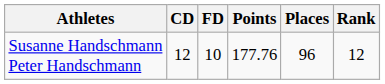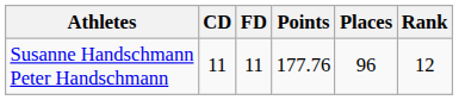Susanne Handschmann Peter Handschmann | CD: 12 -> 11
Susanne Handschmann Peter Handschmann | FD: 10 -> 11
